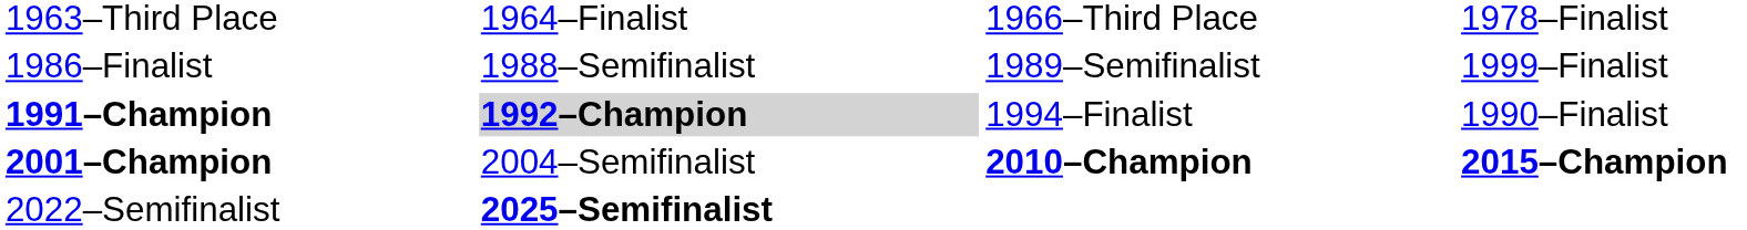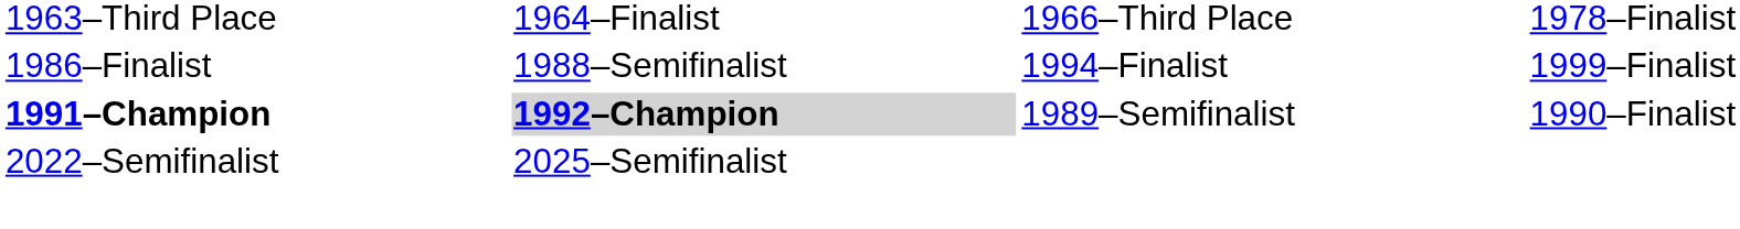1986–Finalist | column 3: 1989–Semifinalist -> 1994–Finalist
1991–Champion | column 3: 1994–Finalist -> 1989–Semifinalist
- row: 2001–Champion | 2004–Semifinalist | 2010–Champion | 2015–Champion
2022–Semifinalist | column 2: bold -> normal
